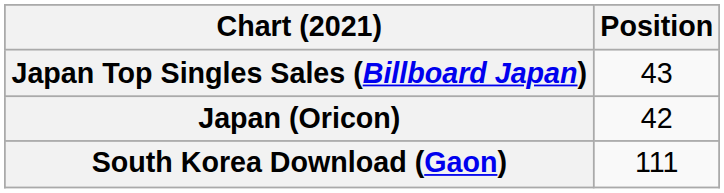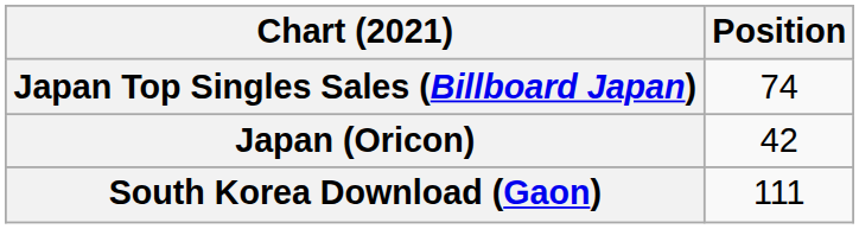Japan Top Singles Sales (Billboard Japan) | Position: 43 -> 74
